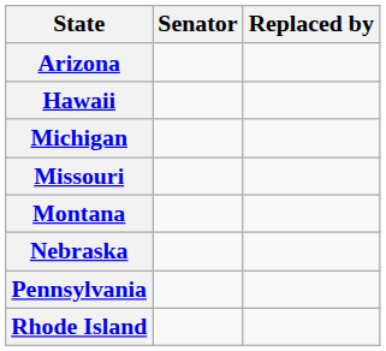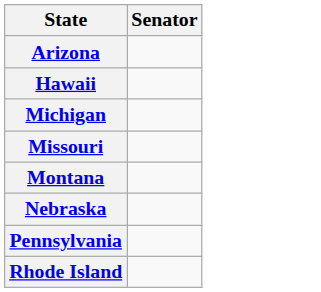- column: Replaced by
